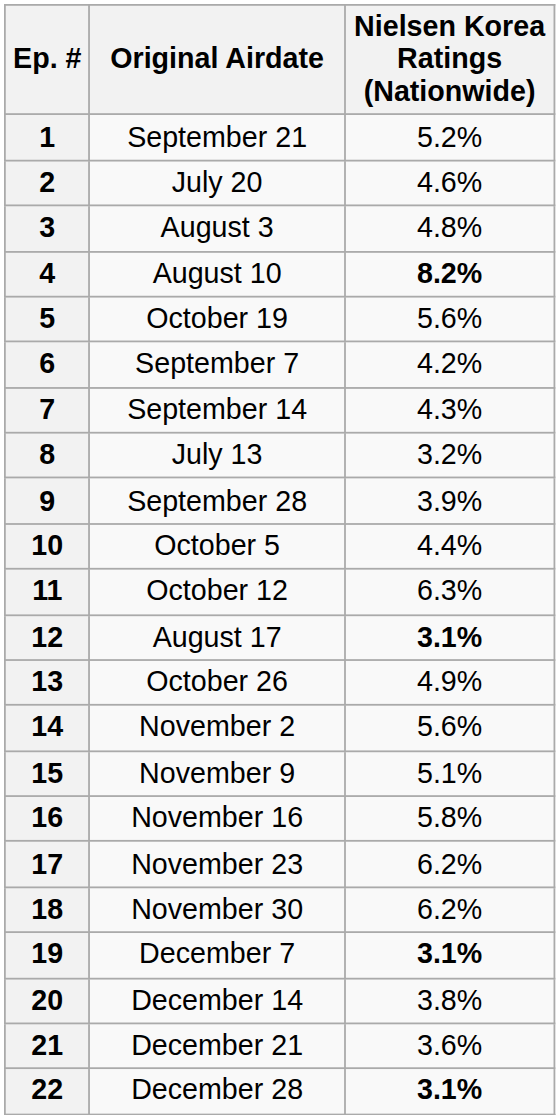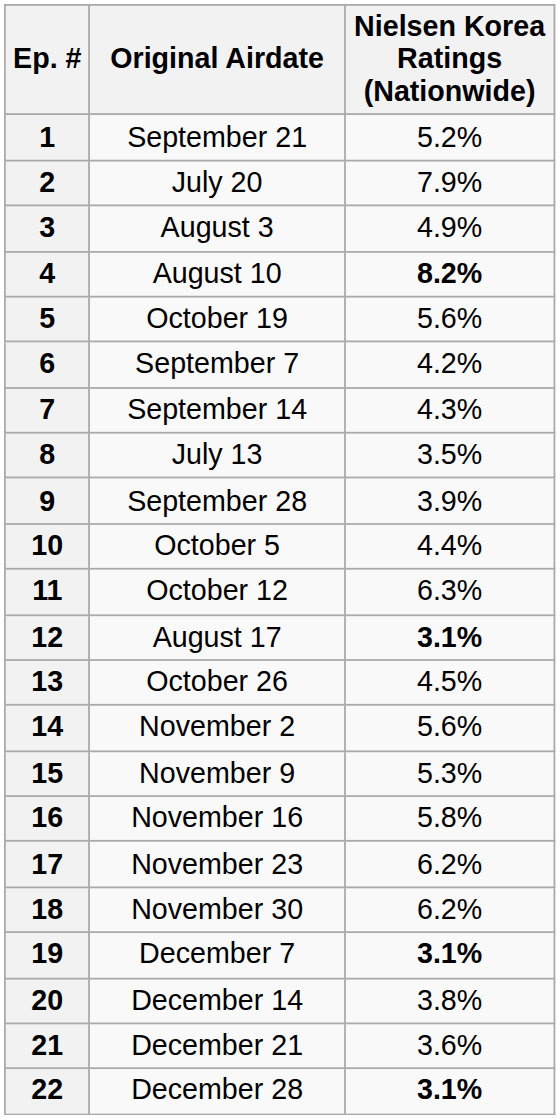2 | Nielsen Korea Ratings (Nationwide): 4.6% -> 7.9%
3 | Nielsen Korea Ratings (Nationwide): 4.8% -> 4.9%
8 | Nielsen Korea Ratings (Nationwide): 3.2% -> 3.5%
13 | Nielsen Korea Ratings (Nationwide): 4.9% -> 4.5%
15 | Nielsen Korea Ratings (Nationwide): 5.1% -> 5.3%
